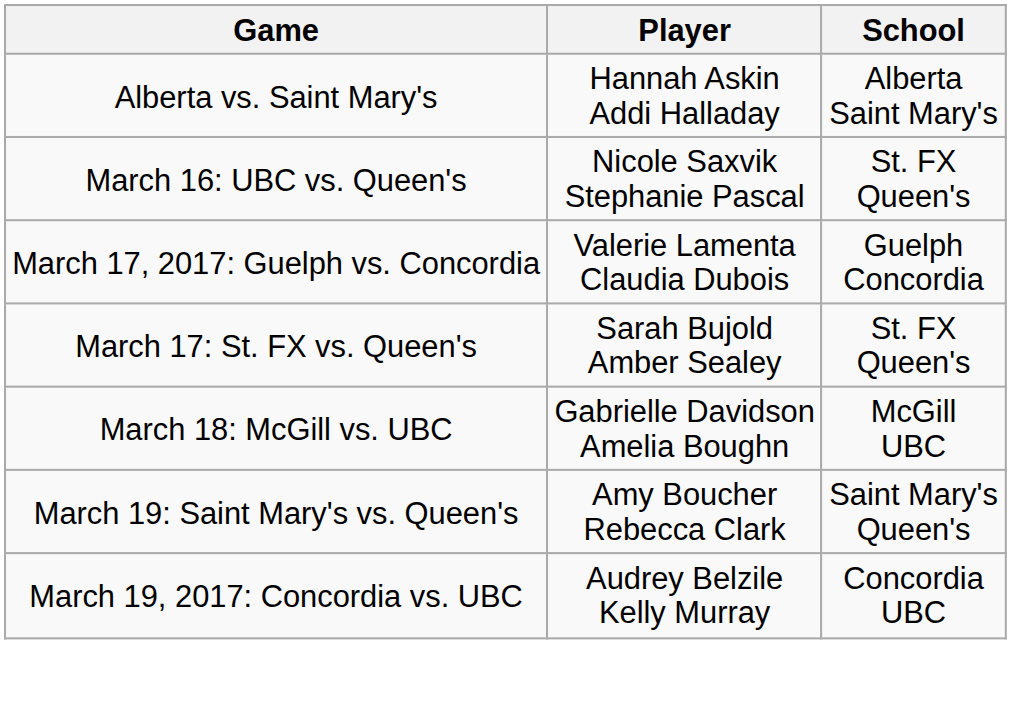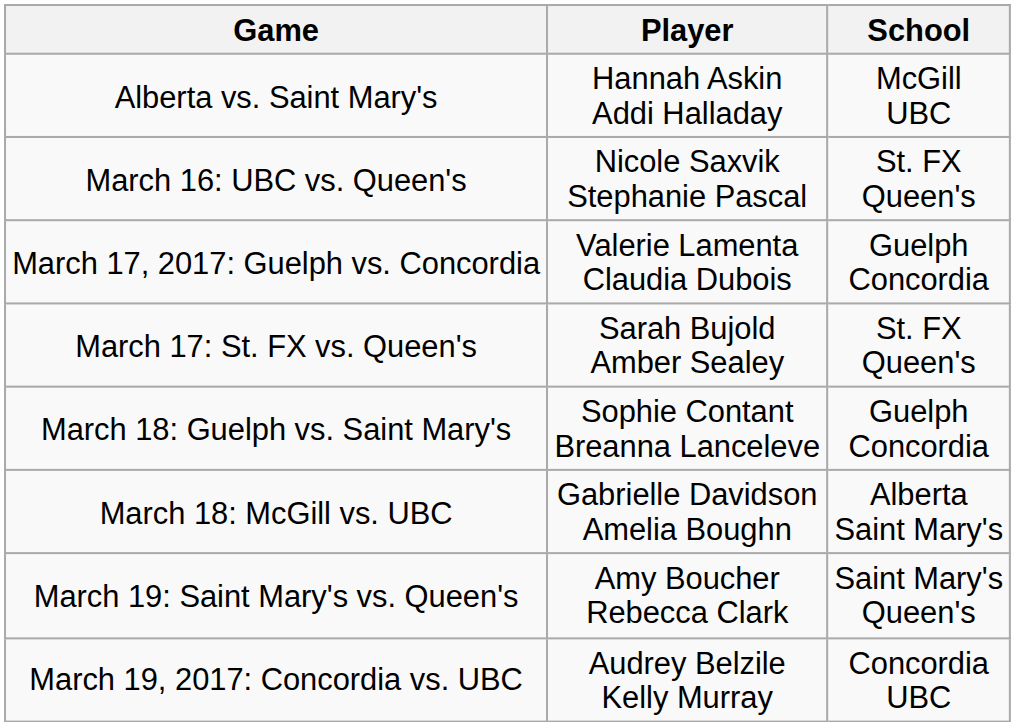Alberta vs. Saint Mary's | School: Alberta Saint Mary's -> McGill UBC
+ row: March 18: Guelph vs. Saint Mary's | Sophie Contant Breanna Lanceleve | Guelph Concordia
March 18: McGill vs. UBC | School: McGill UBC -> Alberta Saint Mary's
